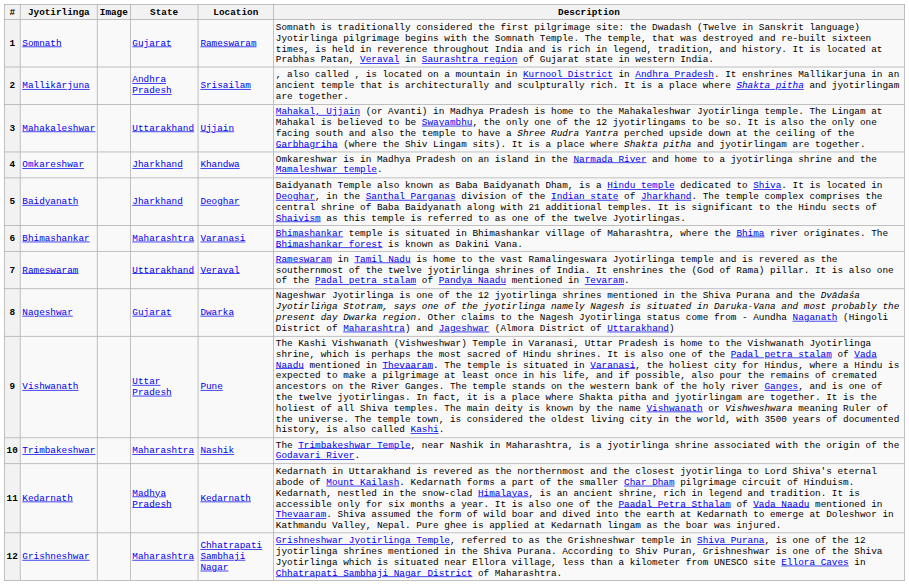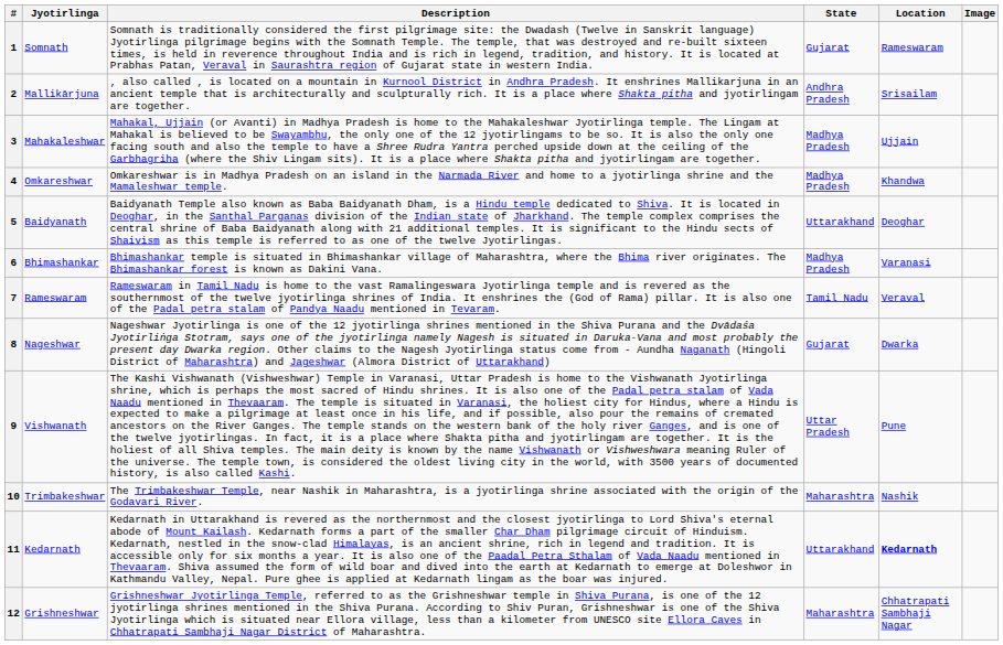columns swapped: Image <-> Description
3 | State: Uttarakhand -> Madhya Pradesh
4 | State: Jharkhand -> Madhya Pradesh
5 | State: Jharkhand -> Uttarakhand
6 | State: Maharashtra -> Madhya Pradesh
7 | State: Uttarakhand -> Tamil Nadu
11 | State: Madhya Pradesh -> Uttarakhand
11 | Location: normal -> bold
